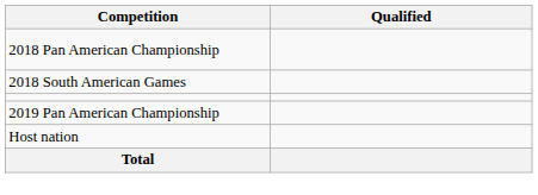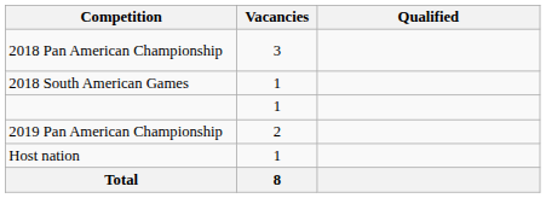+ column: Vacancies | 3 | 1 | 1 | 2 | 1 | 8
